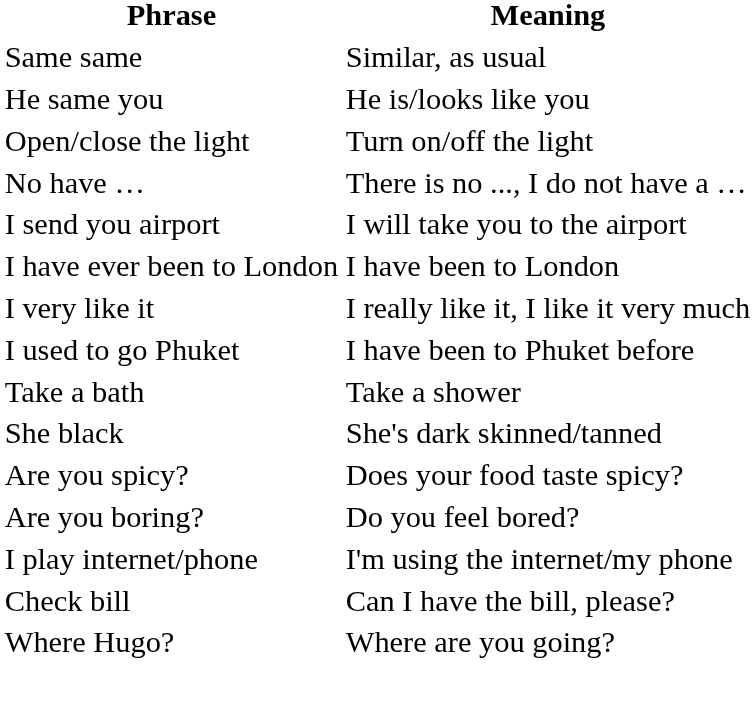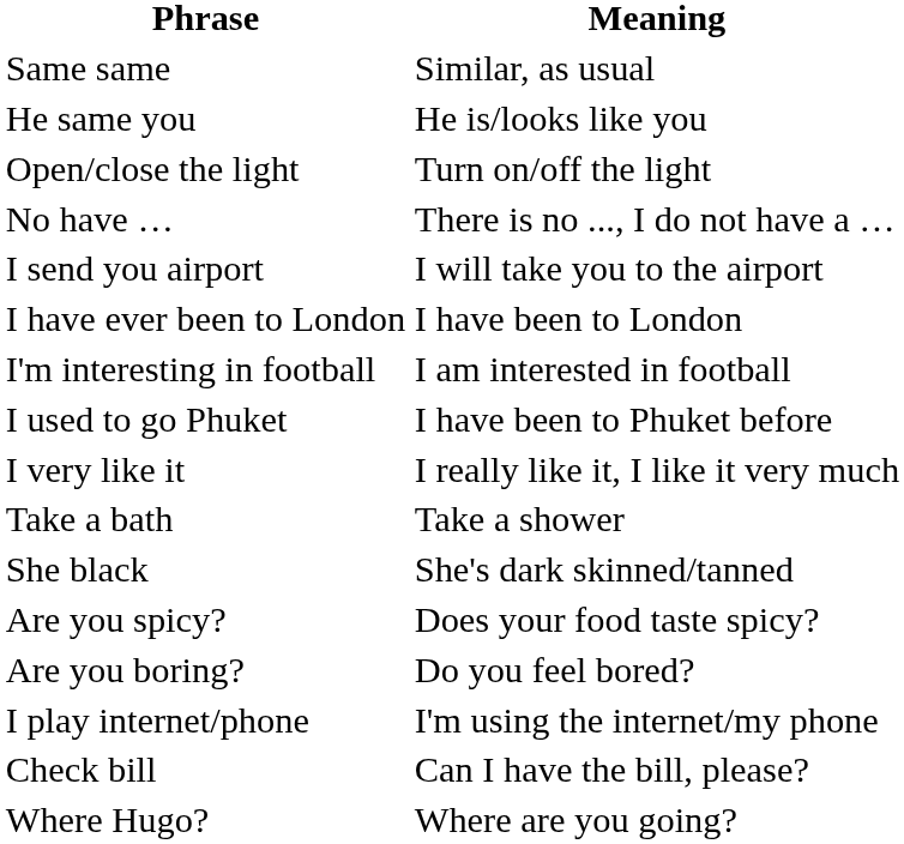+ row: I'm interesting in football | I am interested in football
rows swapped: I very like it <-> I used to go Phuket
